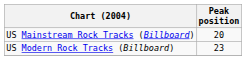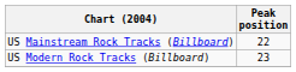US Mainstream Rock Tracks (Billboard) | Peak position: 20 -> 22
